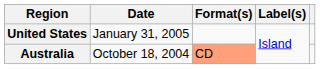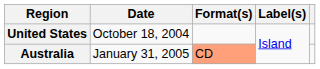United States | Date: January 31, 2005 -> October 18, 2004
Australia | Date: October 18, 2004 -> January 31, 2005
